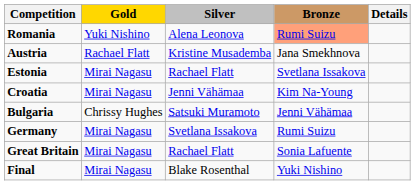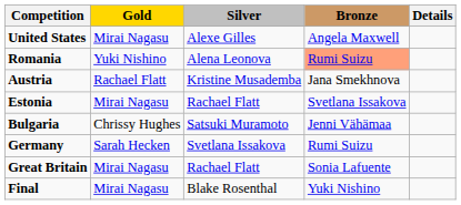+ row: United States | Mirai Nagasu | Alexe Gilles | Angela Maxwell
- row: Croatia | Mirai Nagasu | Jenni Vähämaa | Kim Na-Young
Germany | Gold: Mirai Nagasu -> Sarah Hecken
